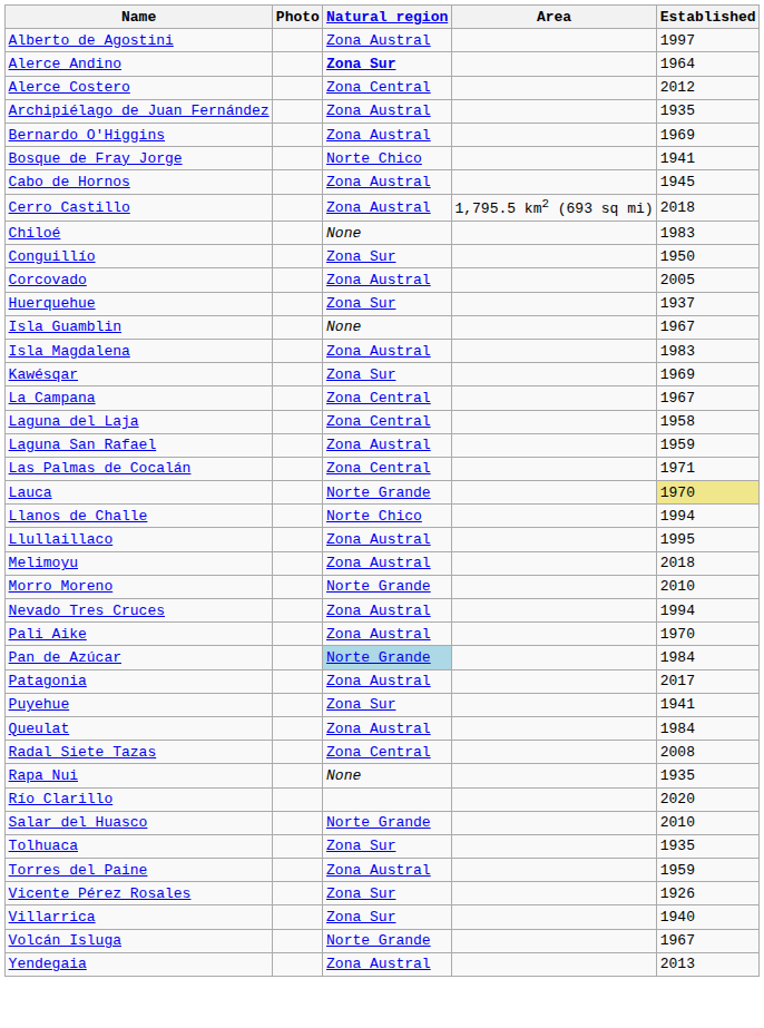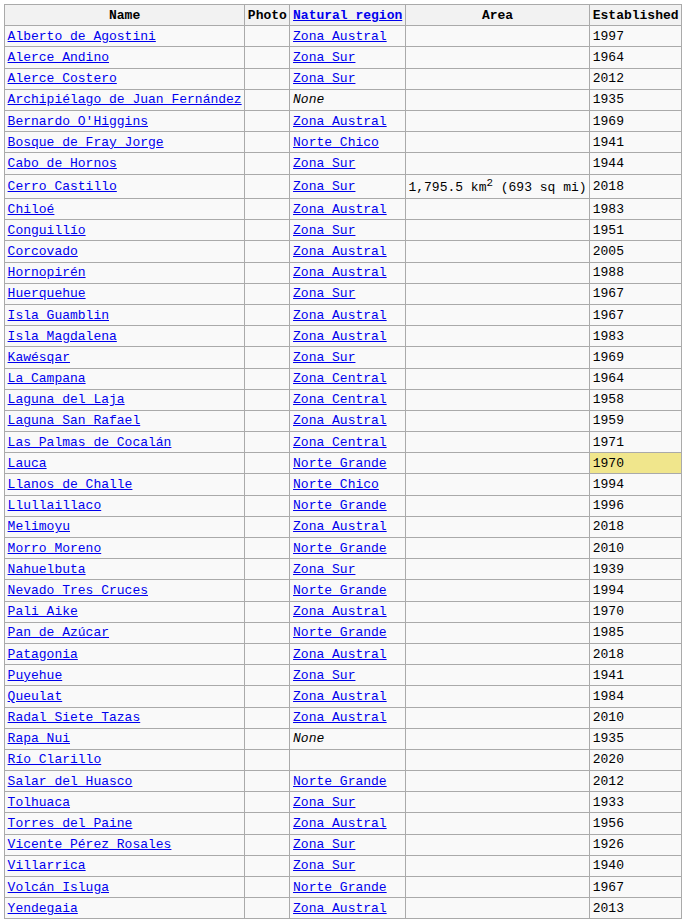Alerce Andino | Natural region: bold -> normal
Alerce Costero | Natural region: Zona Central -> Zona Sur
Archipiélago de Juan Fernández | Natural region: Zona Austral -> None
Cabo de Hornos | Natural region: Zona Austral -> Zona Sur
Cabo de Hornos | Established: 1945 -> 1944
Cerro Castillo | Natural region: Zona Austral -> Zona Sur
Chiloé | Natural region: None -> Zona Austral
Conguillío | Established: 1950 -> 1951
+ row: Hornopirén | Zona Austral | 1988
Huerquehue | Established: 1937 -> 1967
Isla Guamblin | Natural region: None -> Zona Austral
La Campana | Established: 1967 -> 1964
Llullaillaco | Natural region: Zona Austral -> Norte Grande
Llullaillaco | Established: 1995 -> 1996
+ row: Nahuelbuta | Zona Sur | 1939
Nevado Tres Cruces | Natural region: Zona Austral -> Norte Grande
Pan de Azúcar | Natural region: lightblue background -> no background
Pan de Azúcar | Established: 1984 -> 1985
Patagonia | Established: 2017 -> 2018
Radal Siete Tazas | Natural region: Zona Central -> Zona Austral
Radal Siete Tazas | Established: 2008 -> 2010
Salar del Huasco | Established: 2010 -> 2012
Tolhuaca | Established: 1935 -> 1933
Torres del Paine | Established: 1959 -> 1956
